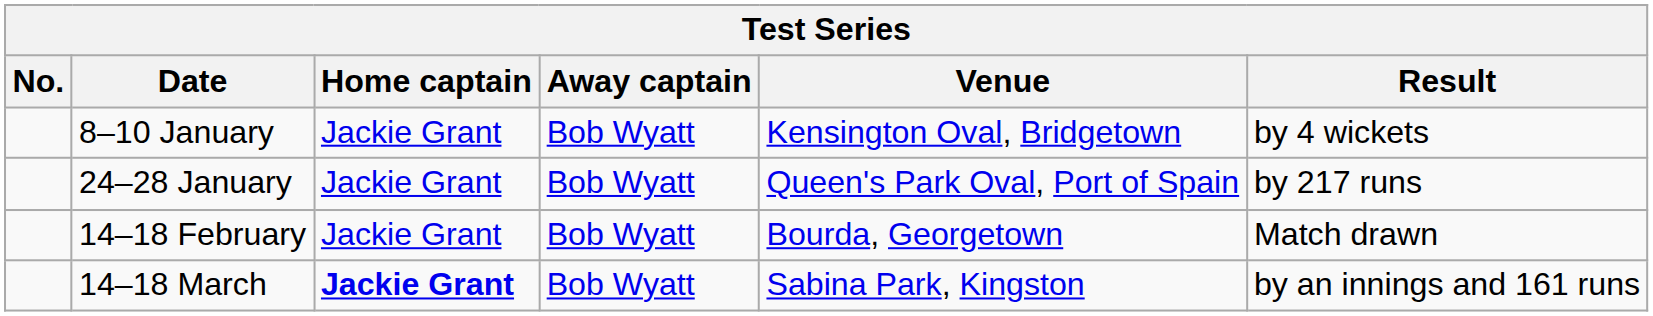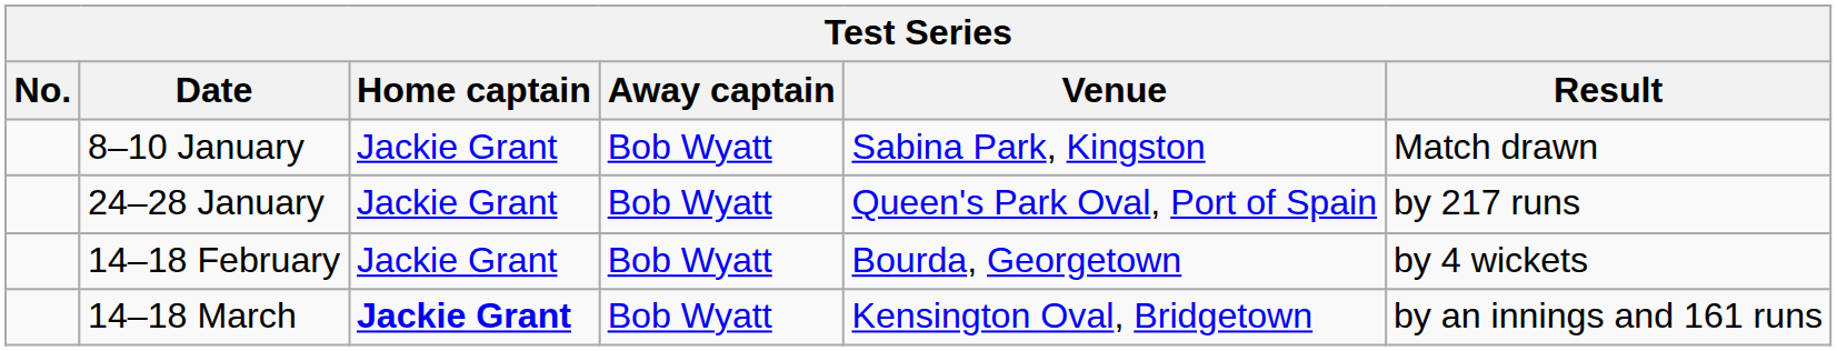8–10 January | Venue: Kensington Oval, Bridgetown -> Sabina Park, Kingston
8–10 January | Result: by 4 wickets -> Match drawn
14–18 February | Result: Match drawn -> by 4 wickets
14–18 March | Venue: Sabina Park, Kingston -> Kensington Oval, Bridgetown
